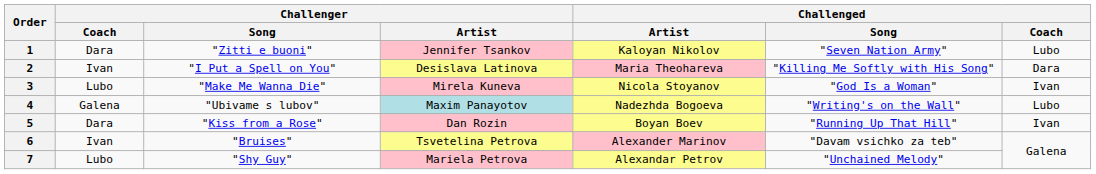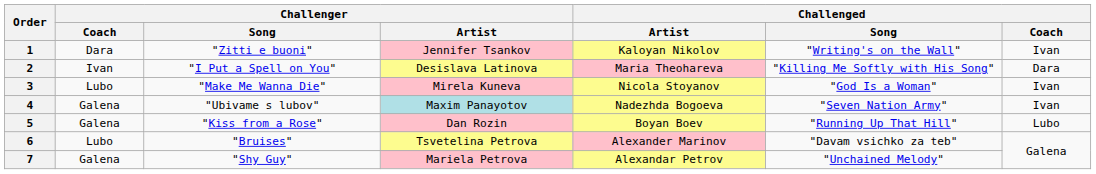1 | Challenged / Song: "Seven Nation Army" -> "Writing's on the Wall"
1 | Challenged / Coach: Lubo -> Ivan
4 | Challenged / Song: "Writing's on the Wall" -> "Seven Nation Army"
4 | Challenged / Coach: Lubo -> Ivan
5 | Challenger / Coach: Dara -> Galena
5 | Challenged / Coach: Ivan -> Lubo
6 | Challenger / Coach: Ivan -> Lubo
7 | Challenger / Coach: Lubo -> Galena
